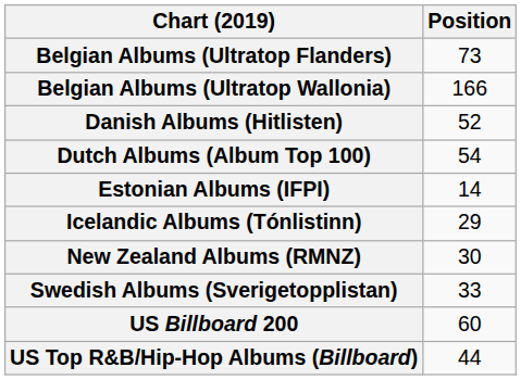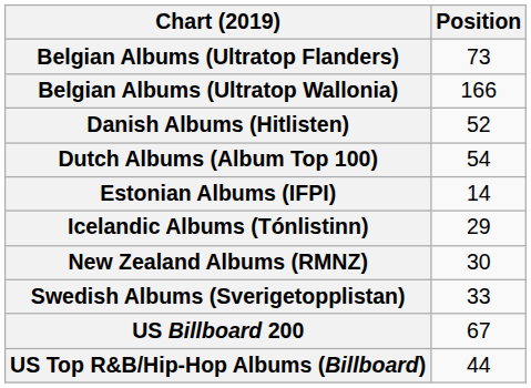US Billboard 200 | Position: 60 -> 67
